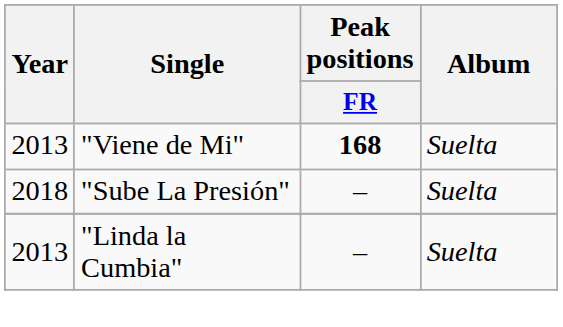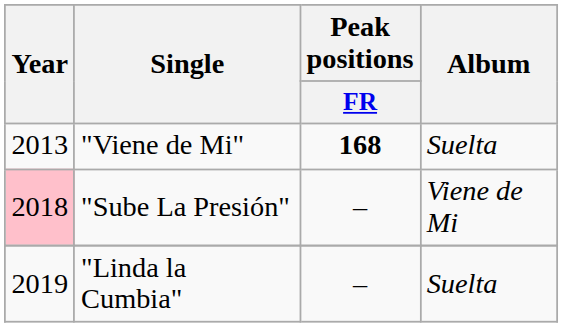"Sube La Presión" | Year: no background -> pink background
"Sube La Presión" | Album: Suelta -> Viene de Mi
"Linda la Cumbia" | Year: 2013 -> 2019
